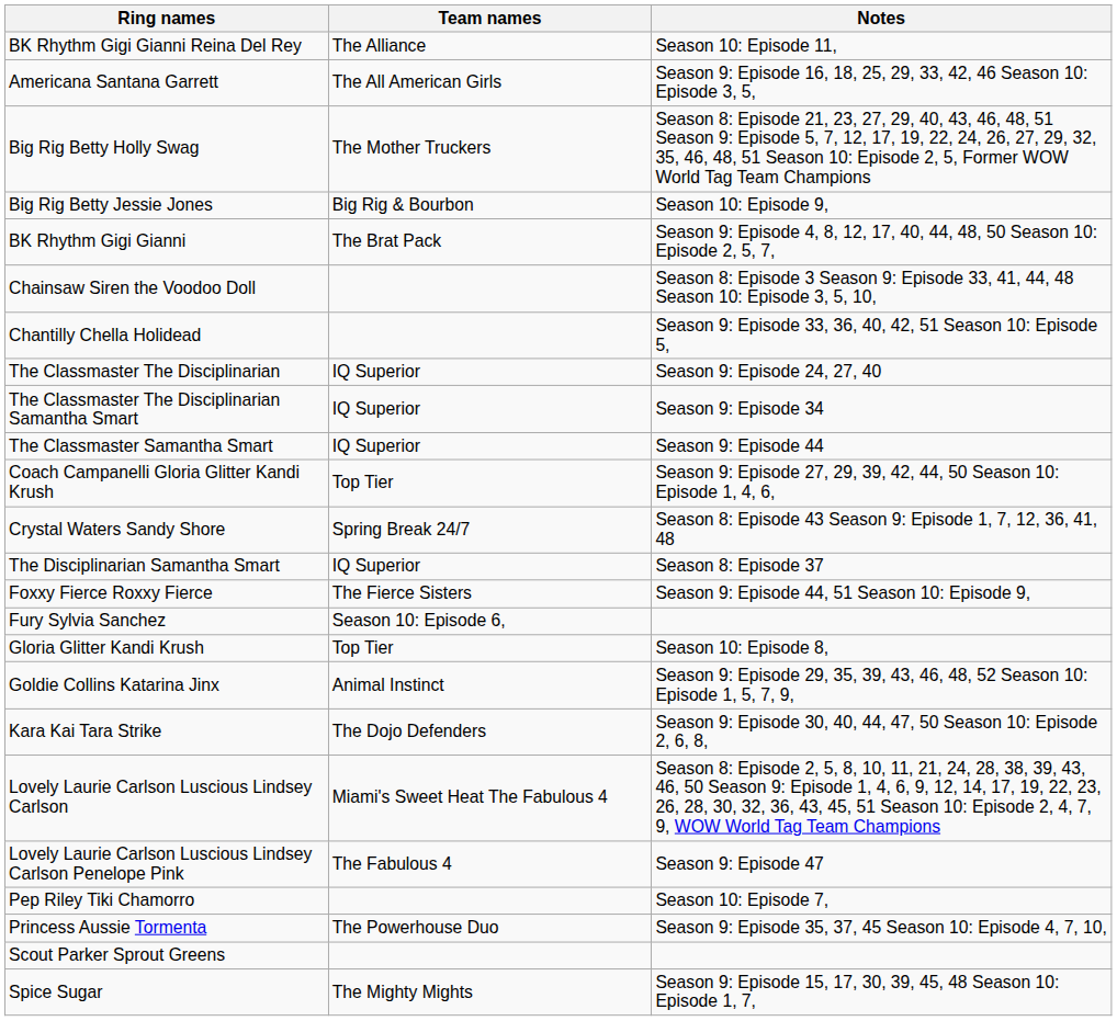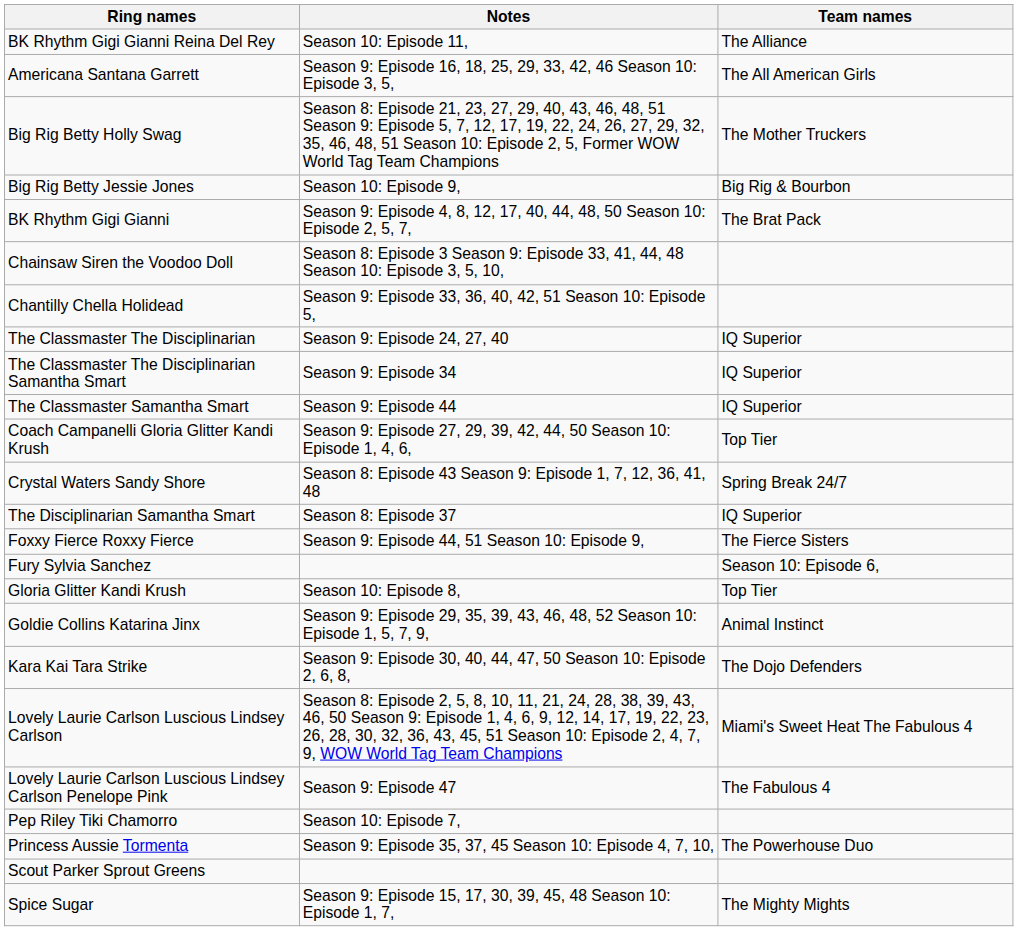columns swapped: Team names <-> Notes
